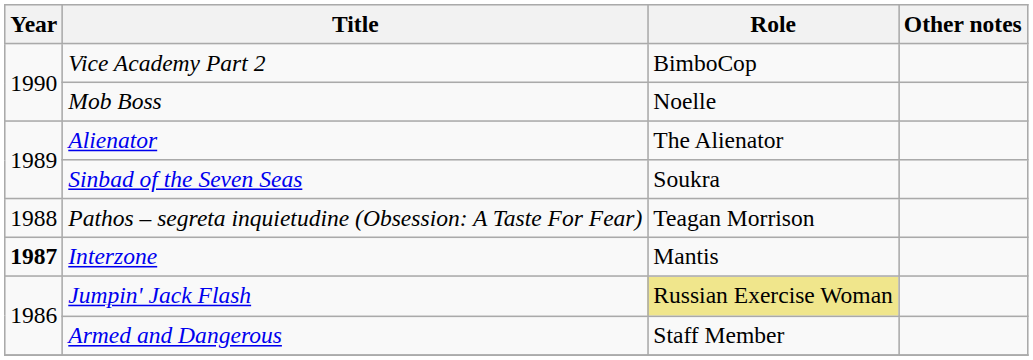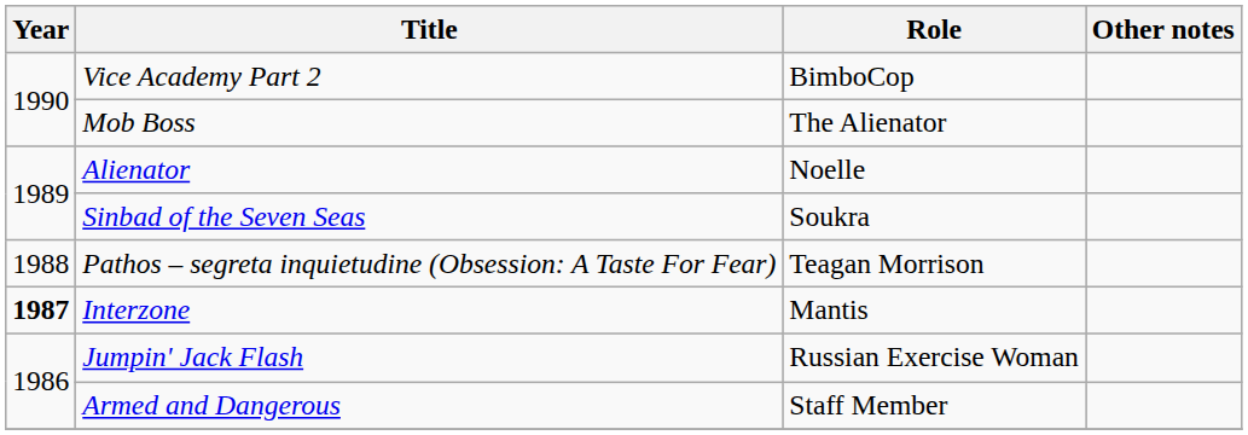Mob Boss | Role: Noelle -> The Alienator
Alienator | Role: The Alienator -> Noelle
Jumpin' Jack Flash | Role: khaki background -> no background
